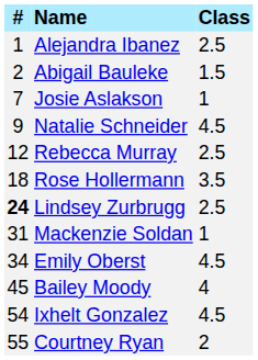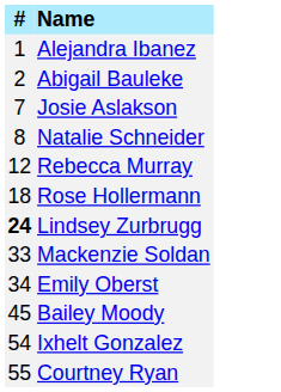- column: Class | 2.5 | 1.5 | 1 | 4.5 | 2.5 | 3.5 | 2.5 | 1 | 4.5 | 4 | 4.5 | 2
Natalie Schneider | #: 9 -> 8
Mackenzie Soldan | #: 31 -> 33
